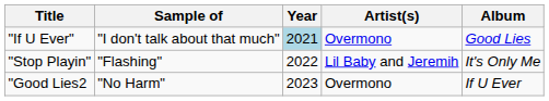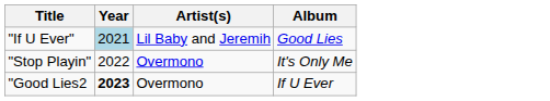- column: Sample of | "I don't talk about that much" | "Flashing" | "No Harm"
"If U Ever" | Artist(s): Overmono -> Lil Baby and Jeremih
"Stop Playin" | Artist(s): Lil Baby and Jeremih -> Overmono
"Good Lies2 | Year: normal -> bold
